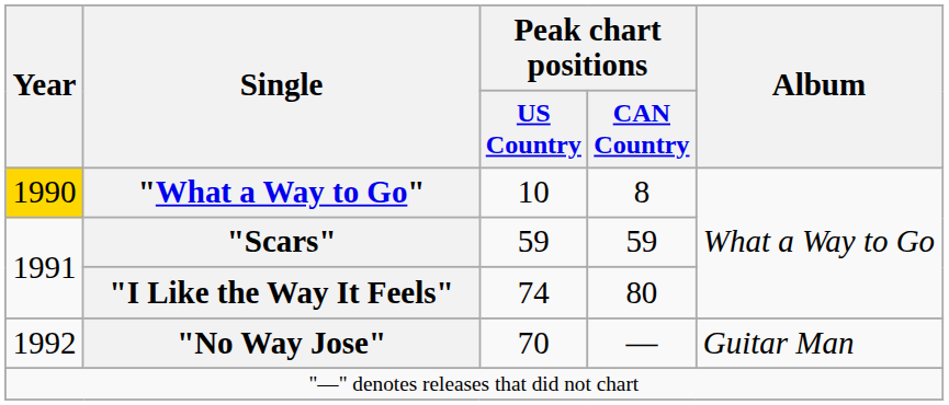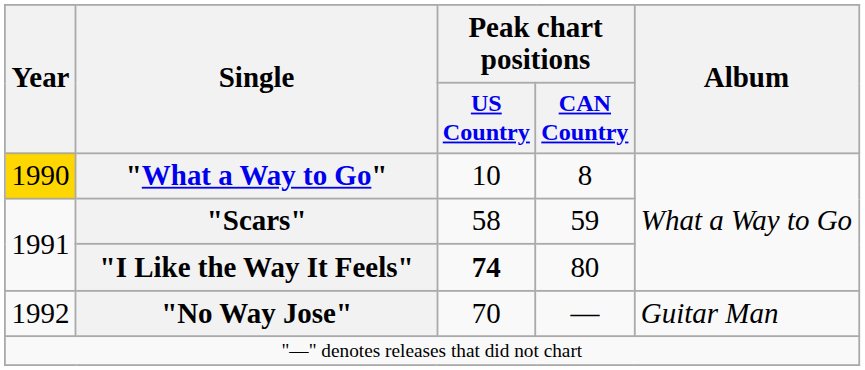"Scars" | Peak chart positions / US Country: 59 -> 58
"I Like the Way It Feels" | Peak chart positions / US Country: normal -> bold
